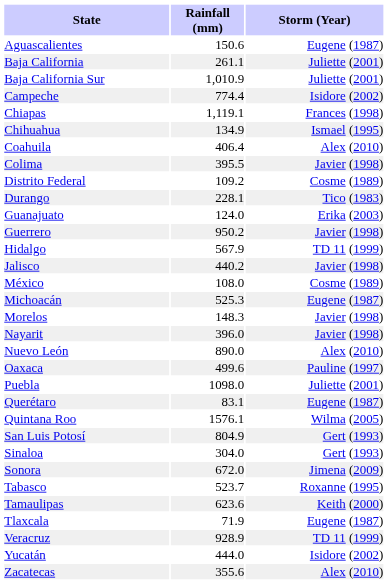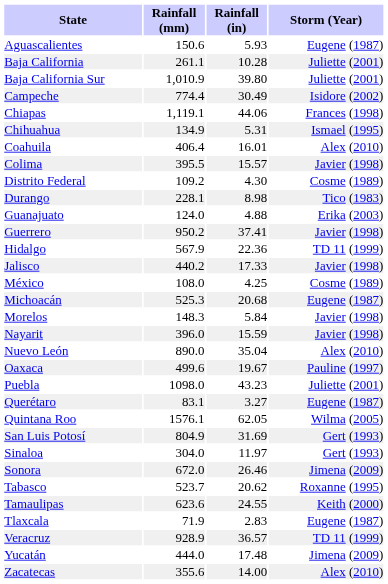+ column: Rainfall (in) | 5.93 | 10.28 | 39.80 | 30.49 | 44.06 | 5.31 | 16.01 | 15.57 | 4.30 | 8.98 | 4.88 | 37.41 | 22.36 | 17.33 | 4.25 | 20.68 | 5.84 | 15.59 | 35.04 | 19.67 | 43.23 | 3.27 | 62.05 | 31.69 | 11.97 | 26.46 | 20.62 | 24.55 | 2.83 | 36.57 | 17.48 | 14.00
Yucatán | Storm (Year): Isidore (2002) -> Jimena (2009)
